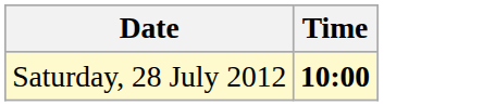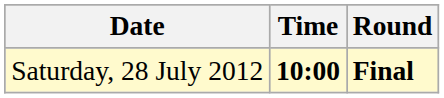+ column: Round | Final
